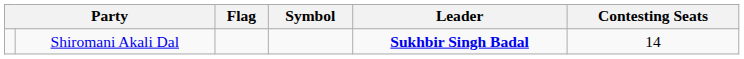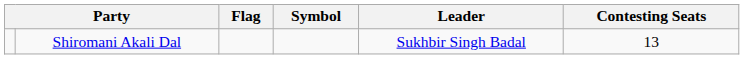Shiromani Akali Dal | Leader: bold -> normal
Shiromani Akali Dal | Contesting Seats: 14 -> 13
